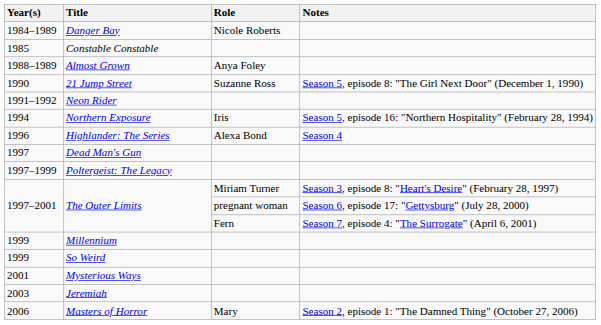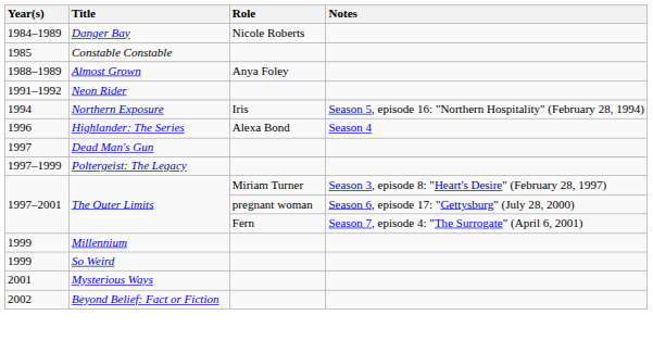- row: 1990 | 21 Jump Street | Suzanne Ross | Season 5, episode 8: "The Girl Next Door" (December 1, 1990)
+ row: 2002 | Beyond Belief: Fact or Fiction
- row: 2003 | Jeremiah
- row: 2006 | Masters of Horror | Mary | Season 2, episode 1: "The Damned Thing" (October 27, 2006)
